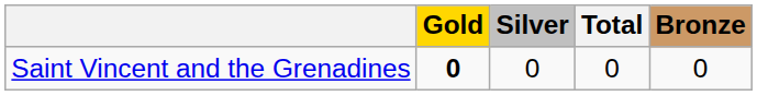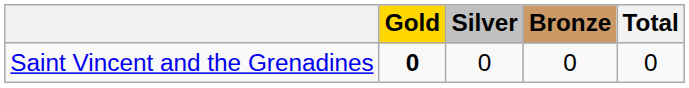columns swapped: Bronze <-> Total
